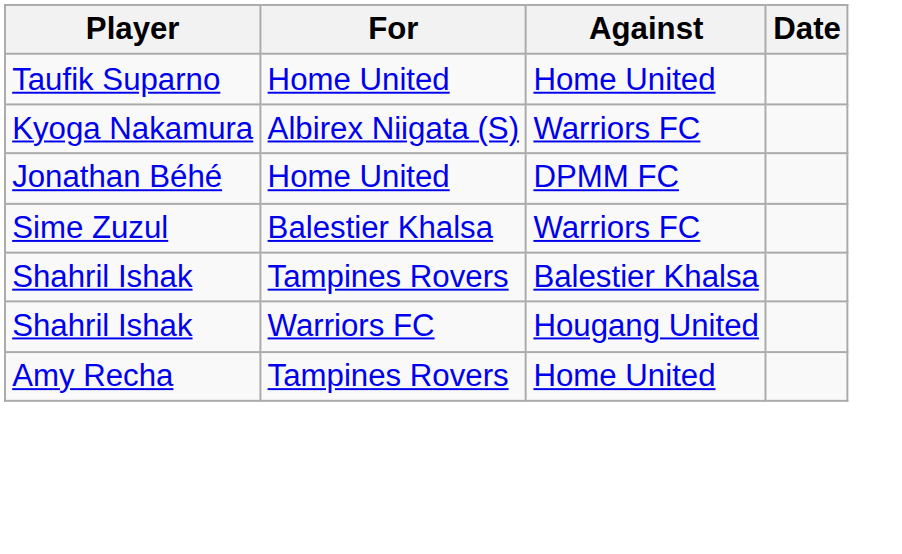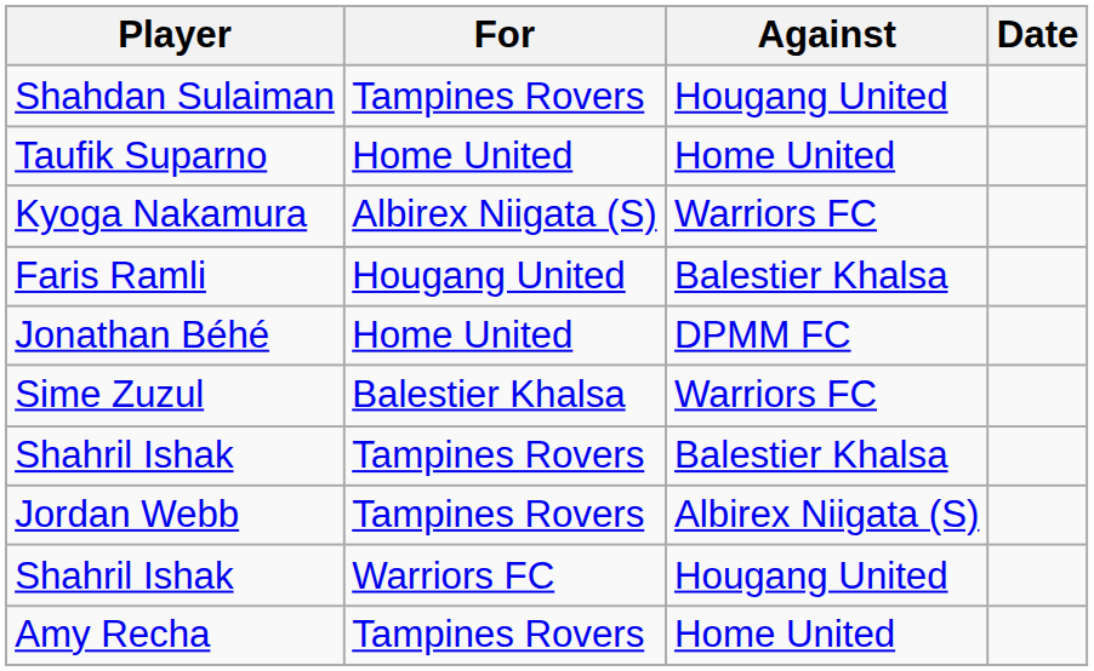+ row: Shahdan Sulaiman | Tampines Rovers | Hougang United
+ row: Faris Ramli | Hougang United | Balestier Khalsa
+ row: Jordan Webb | Tampines Rovers | Albirex Niigata (S)
